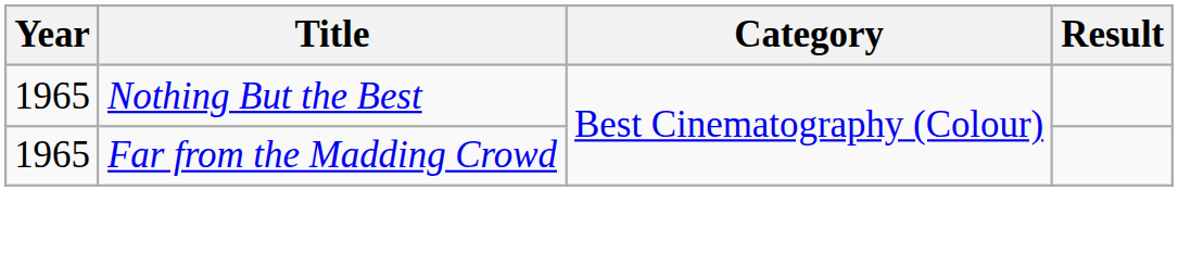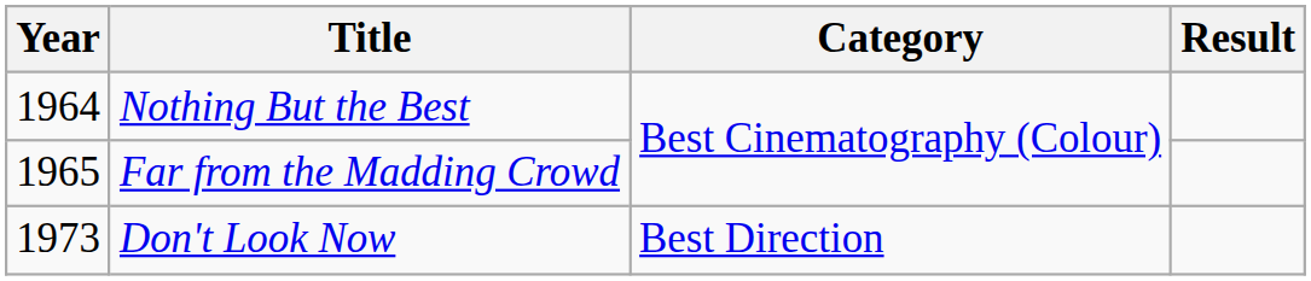Nothing But the Best | Year: 1965 -> 1964
+ row: 1973 | Don't Look Now | Best Direction
